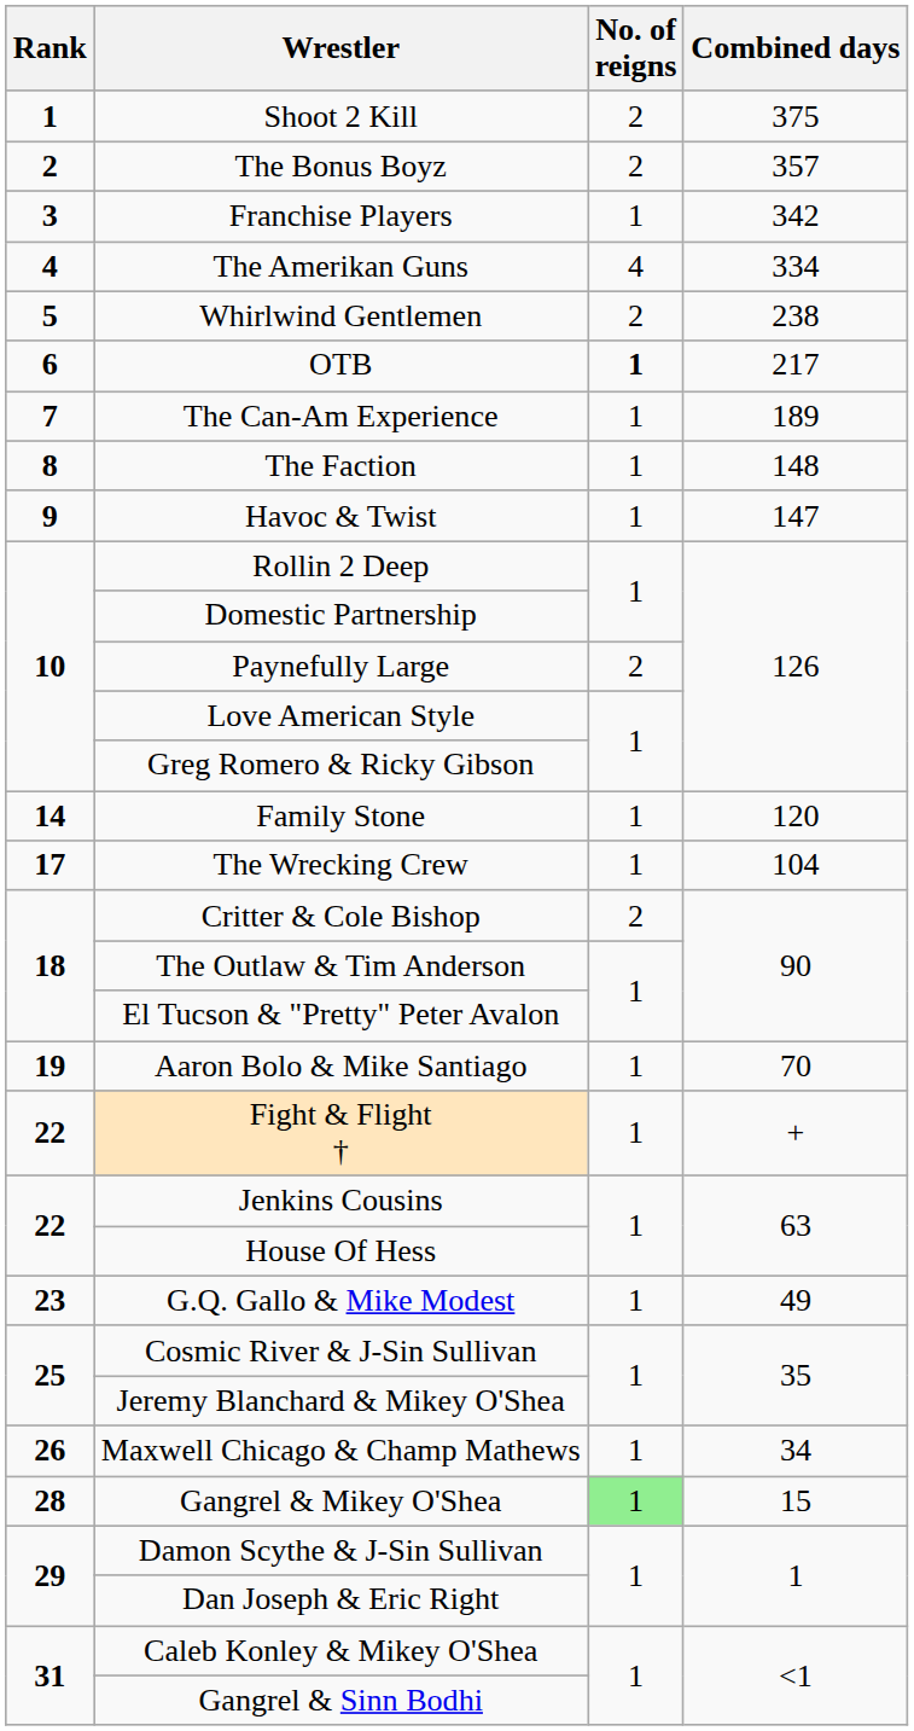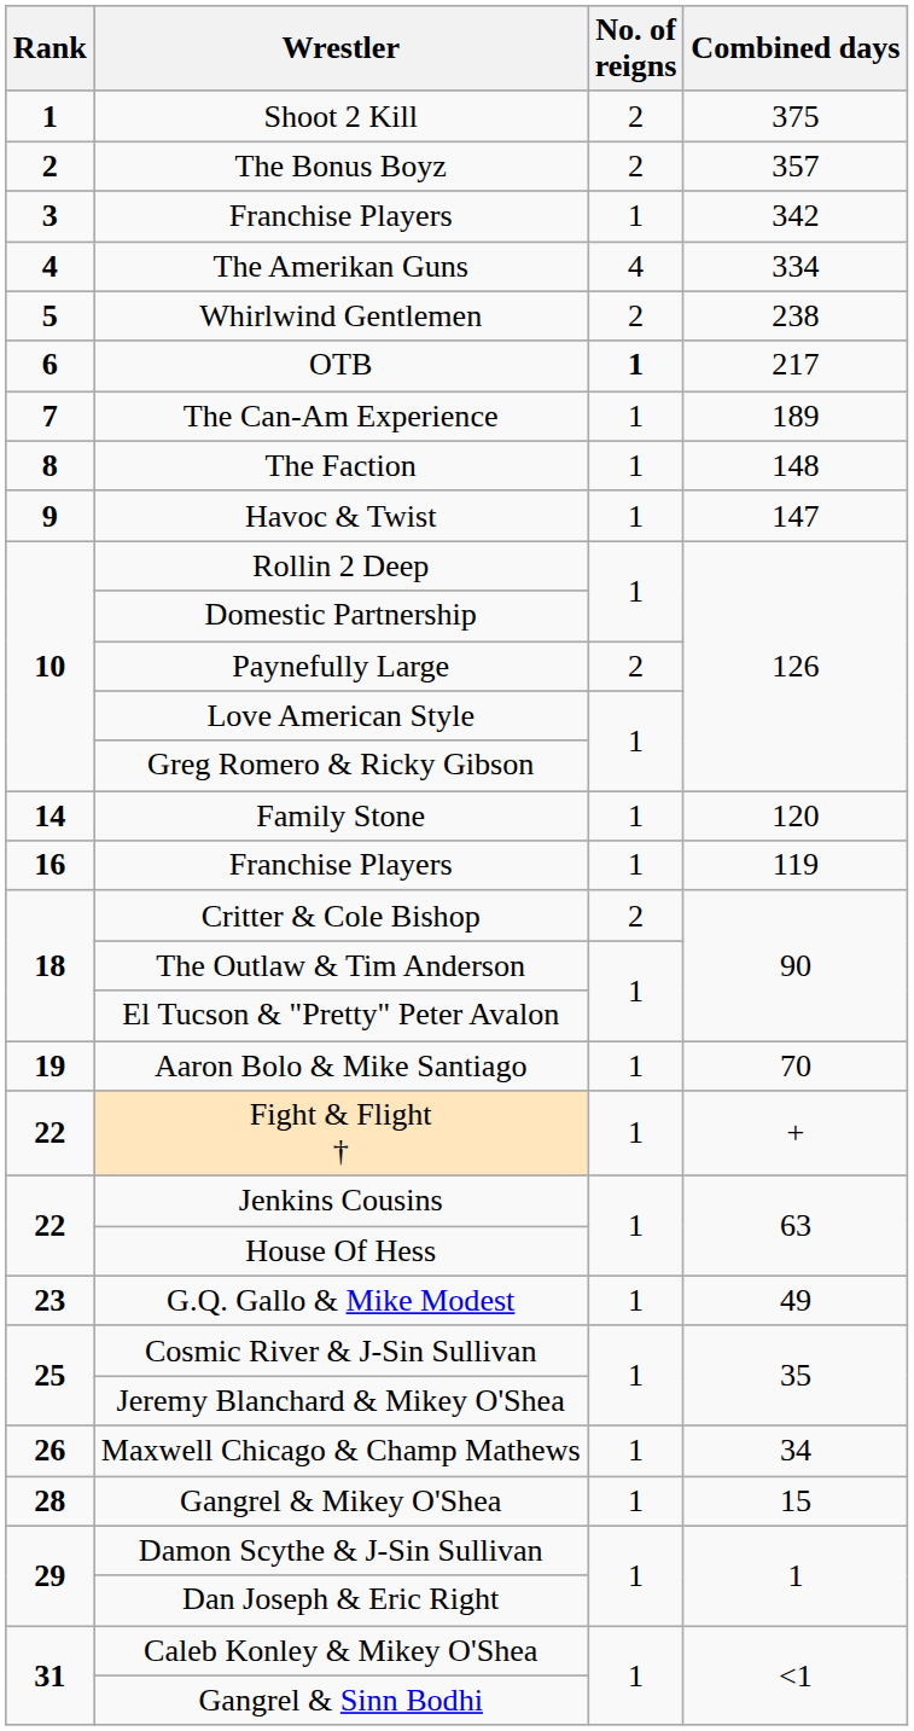+ row: 16 | Franchise Players | 1 | 119
- row: 17 | The Wrecking Crew | 1 | 104
Gangrel & Mikey O'Shea | No. of reigns: lightgreen background -> no background
